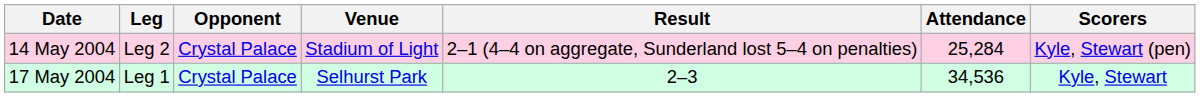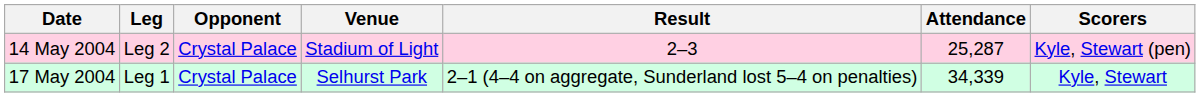14 May 2004 | Result: 2–1 (4–4 on aggregate, Sunderland lost 5–4 on penalties) -> 2–3
14 May 2004 | Attendance: 25,284 -> 25,287
17 May 2004 | Result: 2–3 -> 2–1 (4–4 on aggregate, Sunderland lost 5–4 on penalties)
17 May 2004 | Attendance: 34,536 -> 34,339
